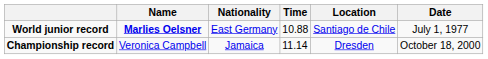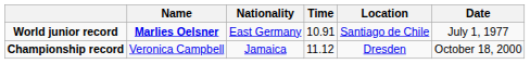World junior record | Time: 10.88 -> 10.91
Championship record | Time: 11.14 -> 11.12
